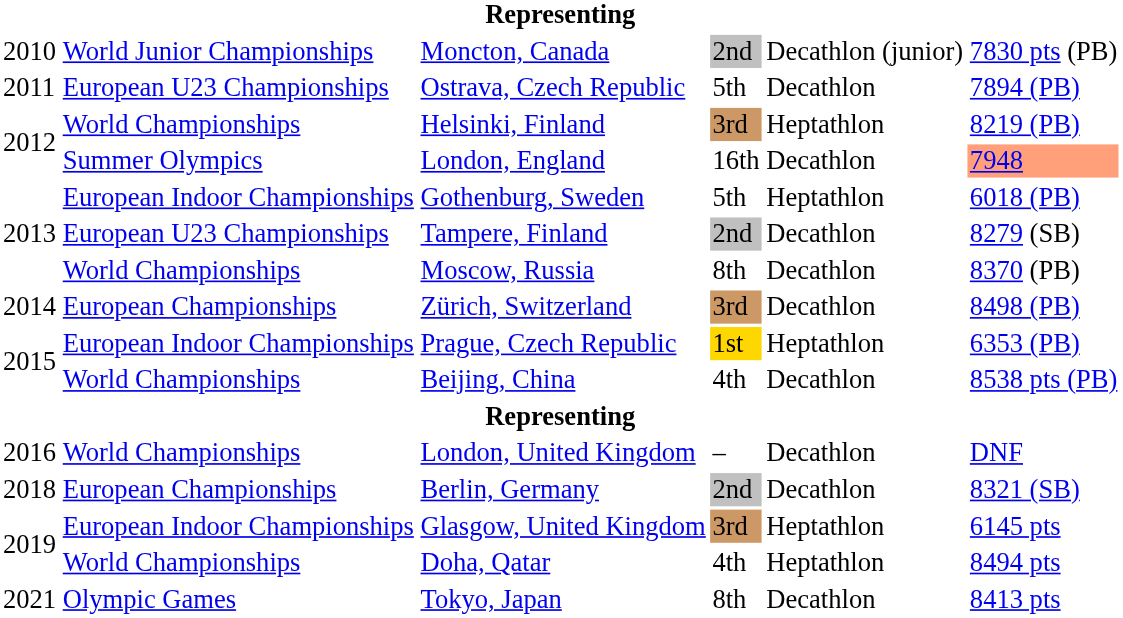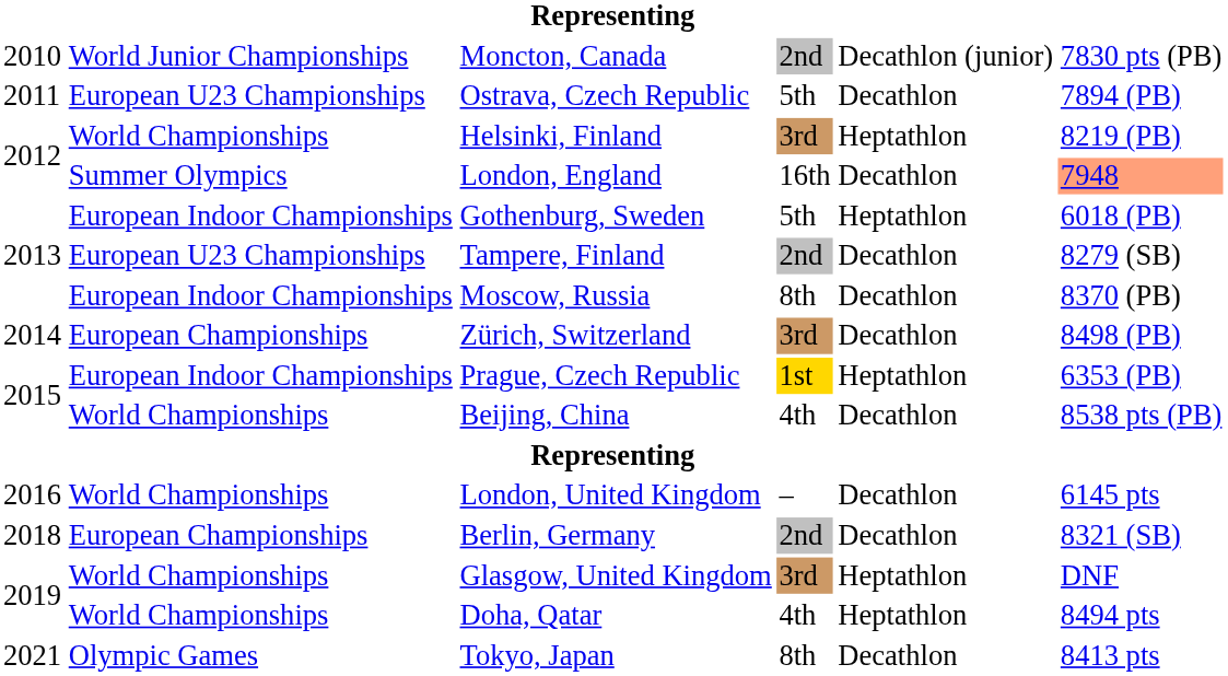Moscow, Russia | column 2: World Championships -> European Indoor Championships
London, United Kingdom | column 6: DNF -> 6145 pts
Glasgow, United Kingdom | column 2: European Indoor Championships -> World Championships
Glasgow, United Kingdom | column 6: 6145 pts -> DNF
